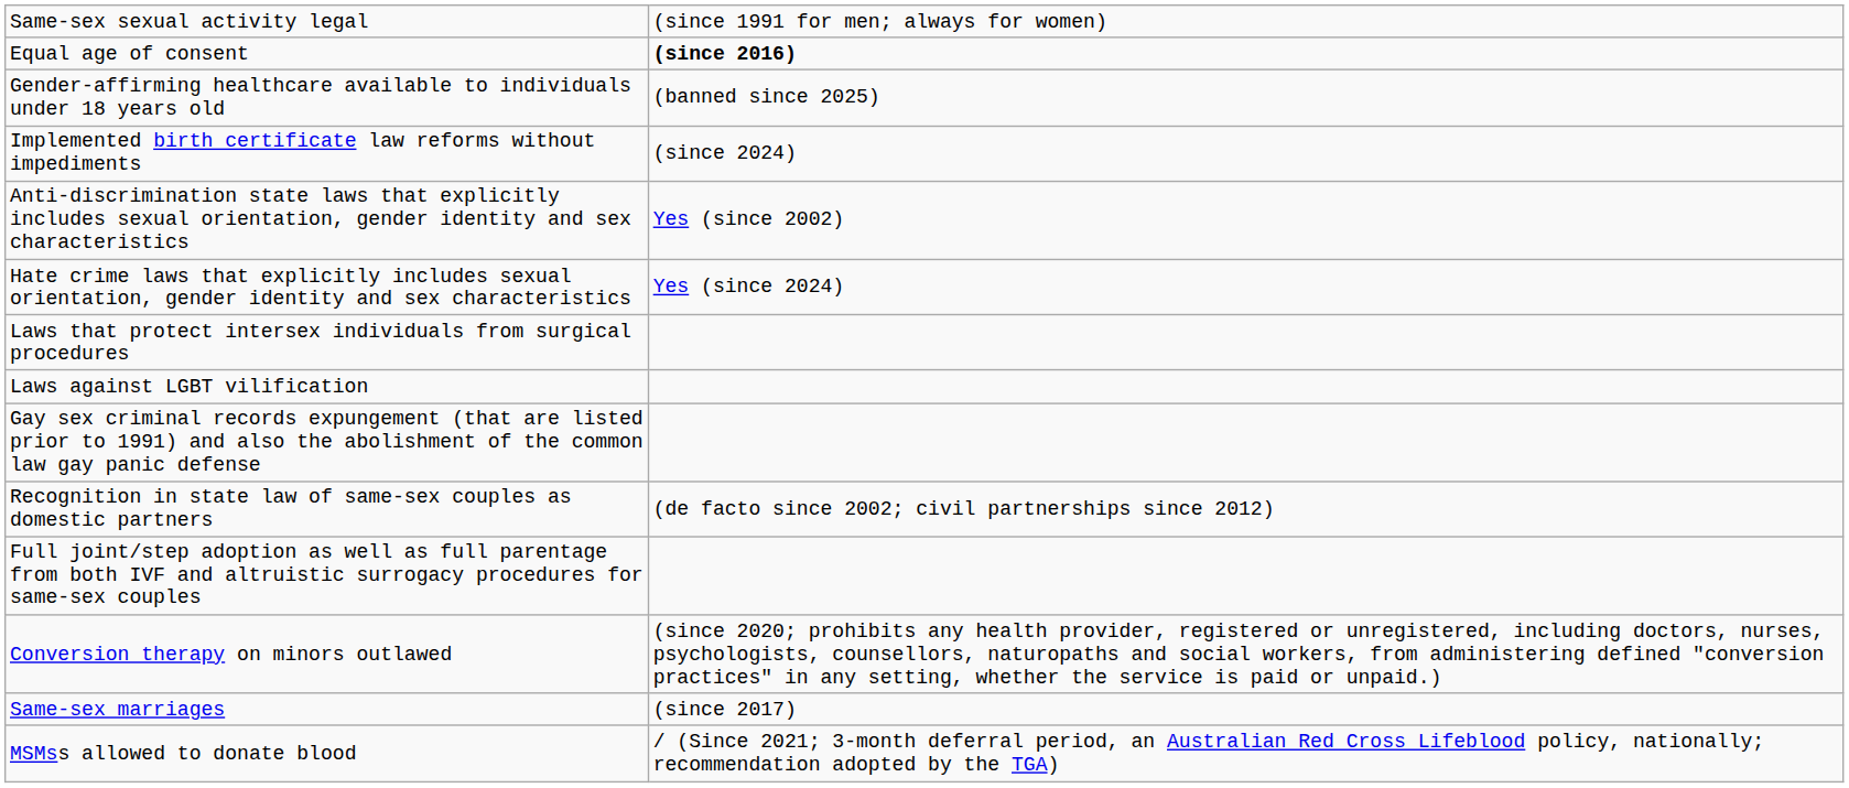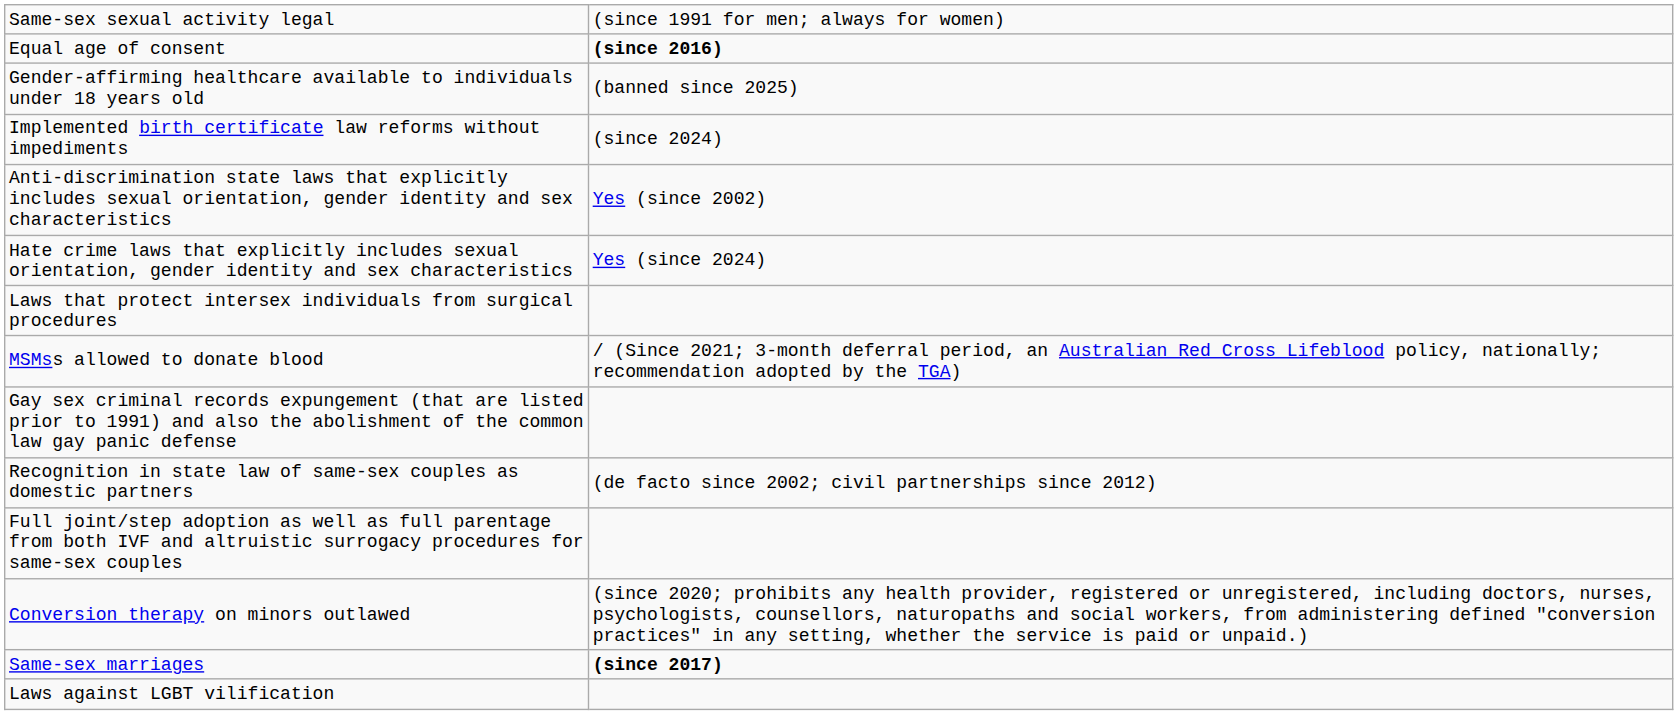rows swapped: Laws against LGBT vilification <-> MSMss allowed to donate blood
Same-sex marriages | column 2: normal -> bold
